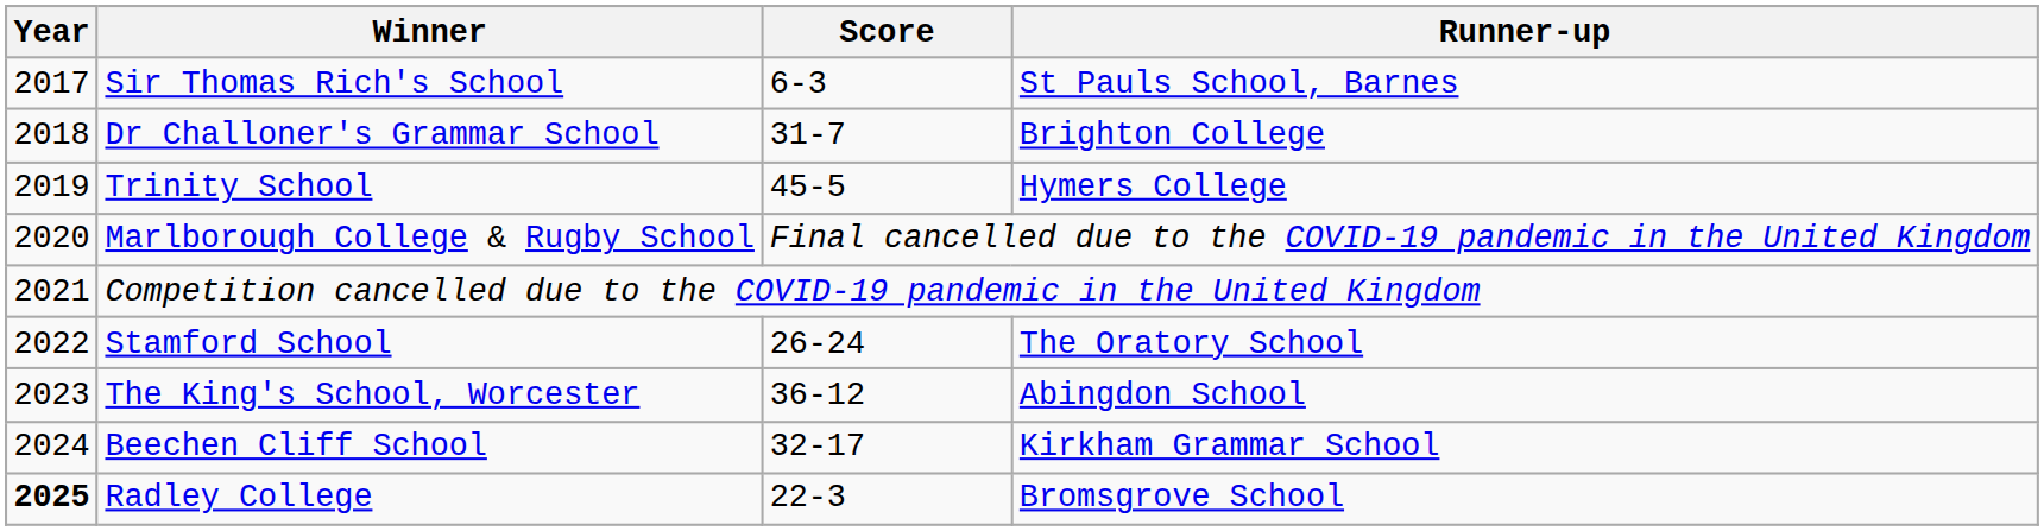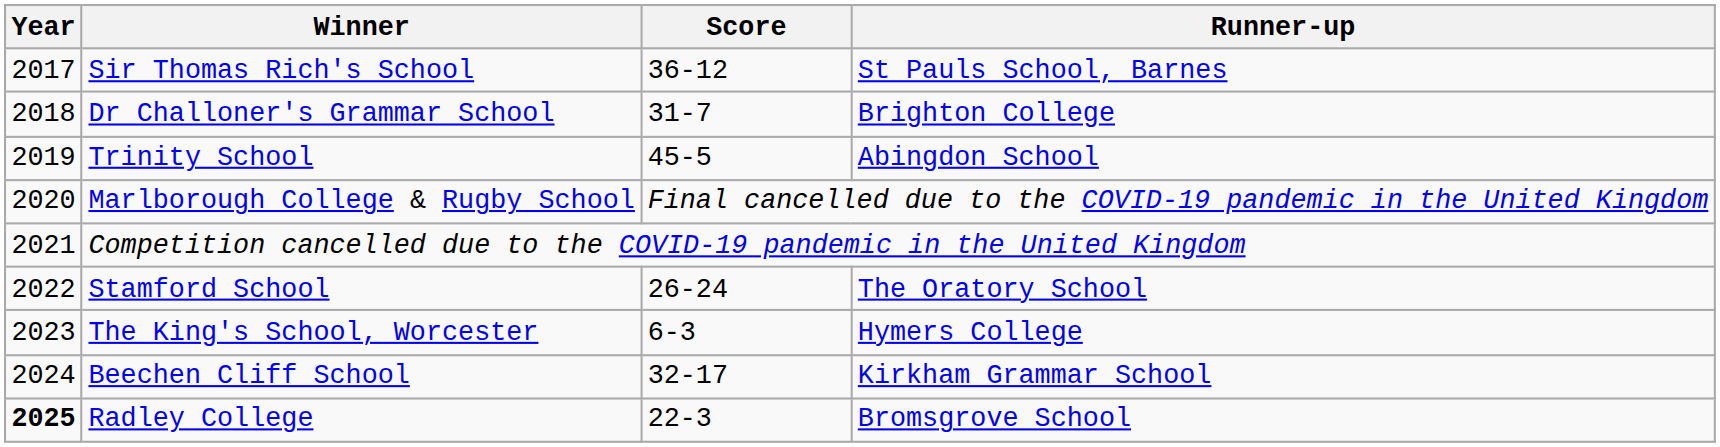Sir Thomas Rich's School | Score: 6-3 -> 36-12
Trinity School | Runner-up: Hymers College -> Abingdon School
The King's School, Worcester | Score: 36-12 -> 6-3
The King's School, Worcester | Runner-up: Abingdon School -> Hymers College
